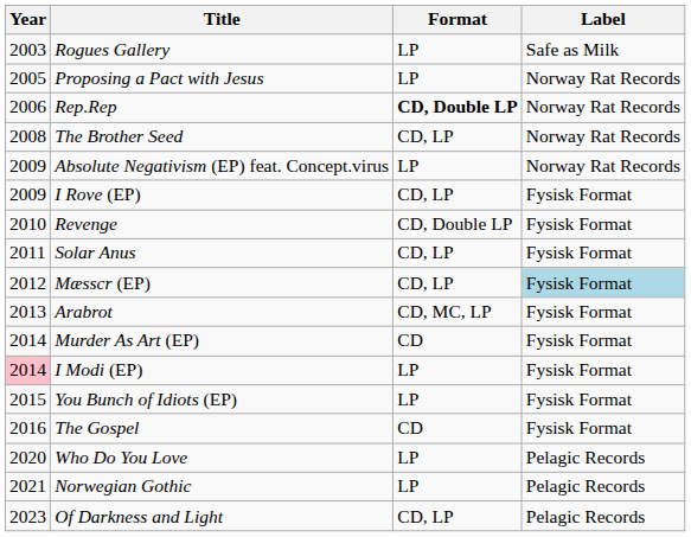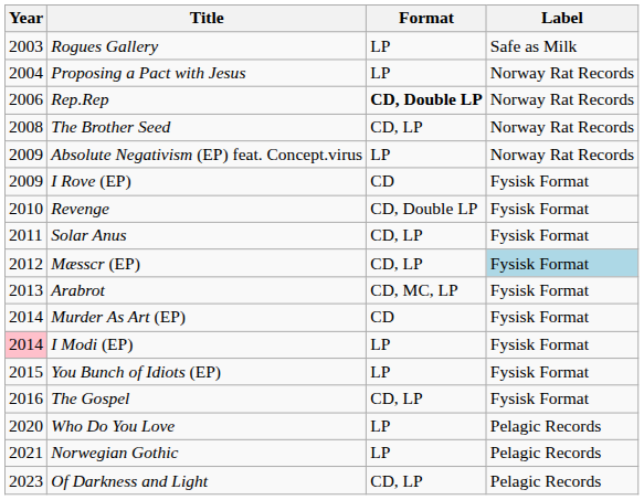Proposing a Pact with Jesus | Year: 2005 -> 2004
I Rove (EP) | Format: CD, LP -> CD
The Gospel | Format: CD -> CD, LP
